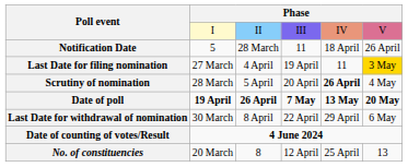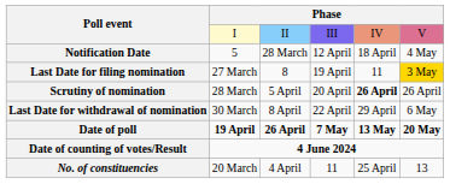Notification Date | column 4: 11 -> 12 April
Notification Date | column 6: 26 April -> 4 May
Last Date for filing nomination | column 3: 4 April -> 8
Scrutiny of nomination | column 6: 4 May -> 26 April
rows swapped: Last Date for withdrawal of nomination <-> Date of poll
No. of constituencies | column 3: 8 -> 4 April
No. of constituencies | column 4: 12 April -> 11
